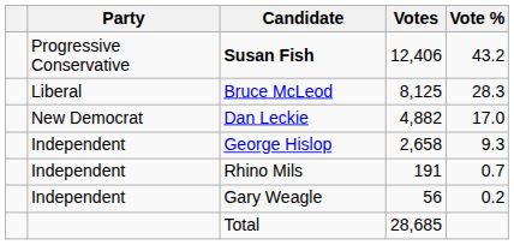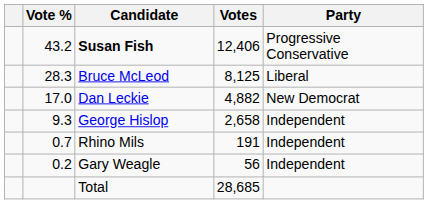columns swapped: Party <-> Vote %
